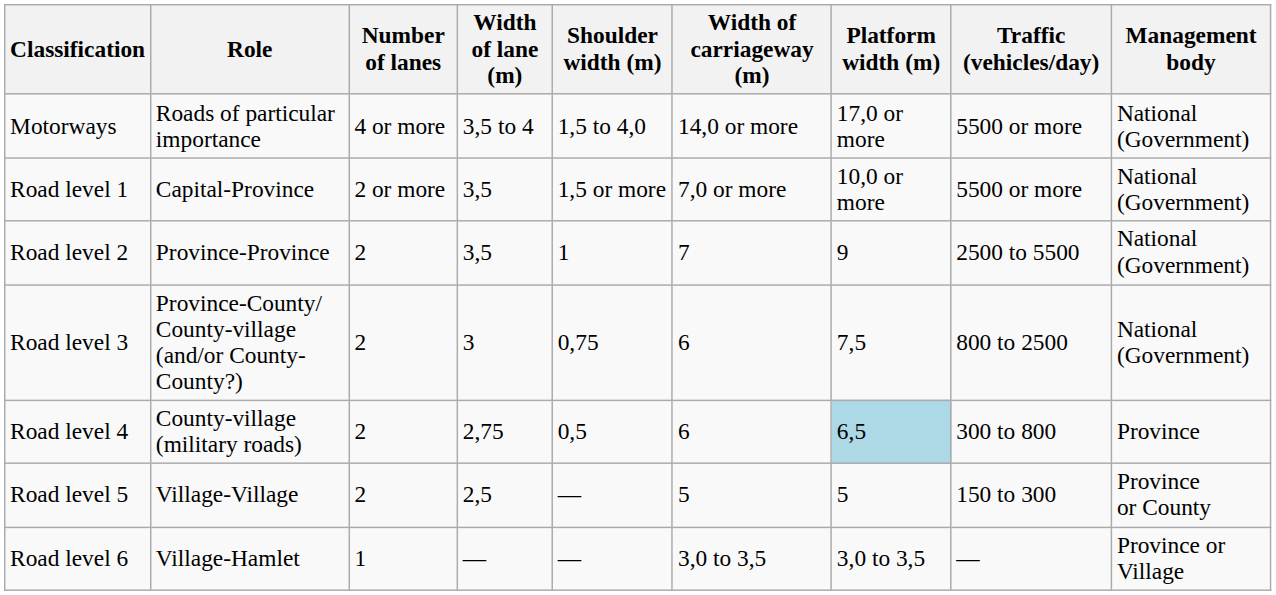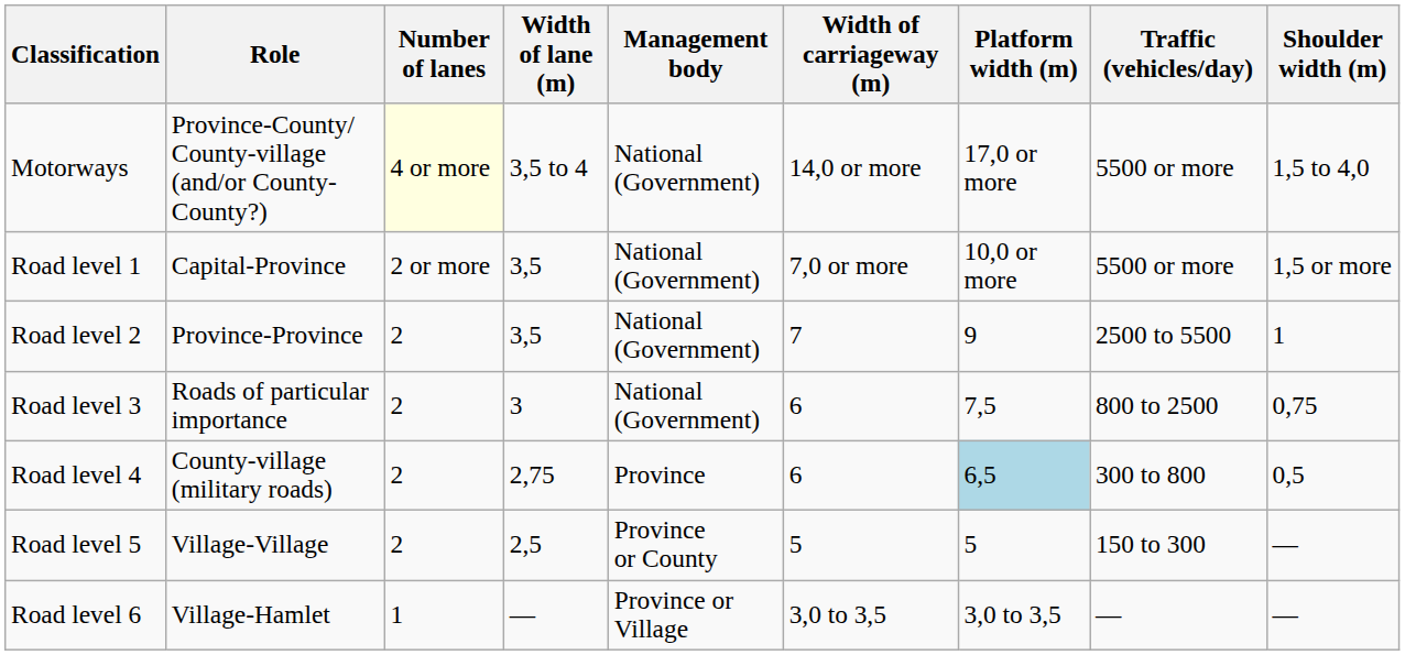columns swapped: Shoulder width (m) <-> Management body
Motorways | Role: Roads of particular importance -> Province-County/ County-village (and/or County-County?)
Motorways | Number of lanes: no background -> lightyellow background
Road level 3 | Role: Province-County/ County-village (and/or County-County?) -> Roads of particular importance
